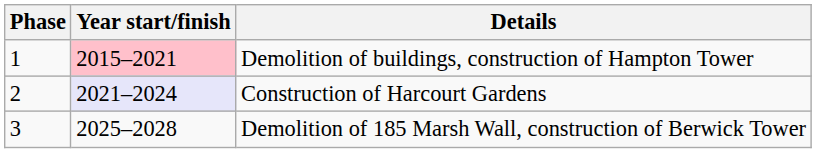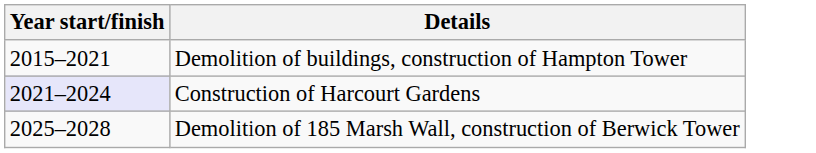- column: Phase | 1 | 2 | 3
Demolition of buildings, construction of Hampton Tower | Year start/finish: pink background -> no background
